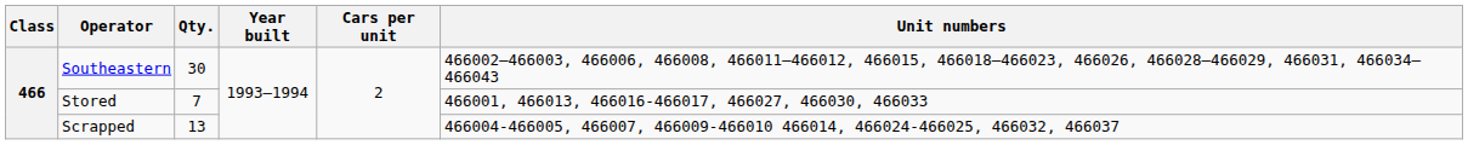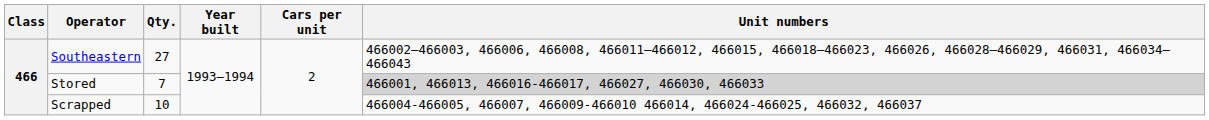Southeastern | Qty.: 30 -> 27
Stored | Unit numbers: no background -> lightgrey background
Scrapped | Qty.: 13 -> 10
